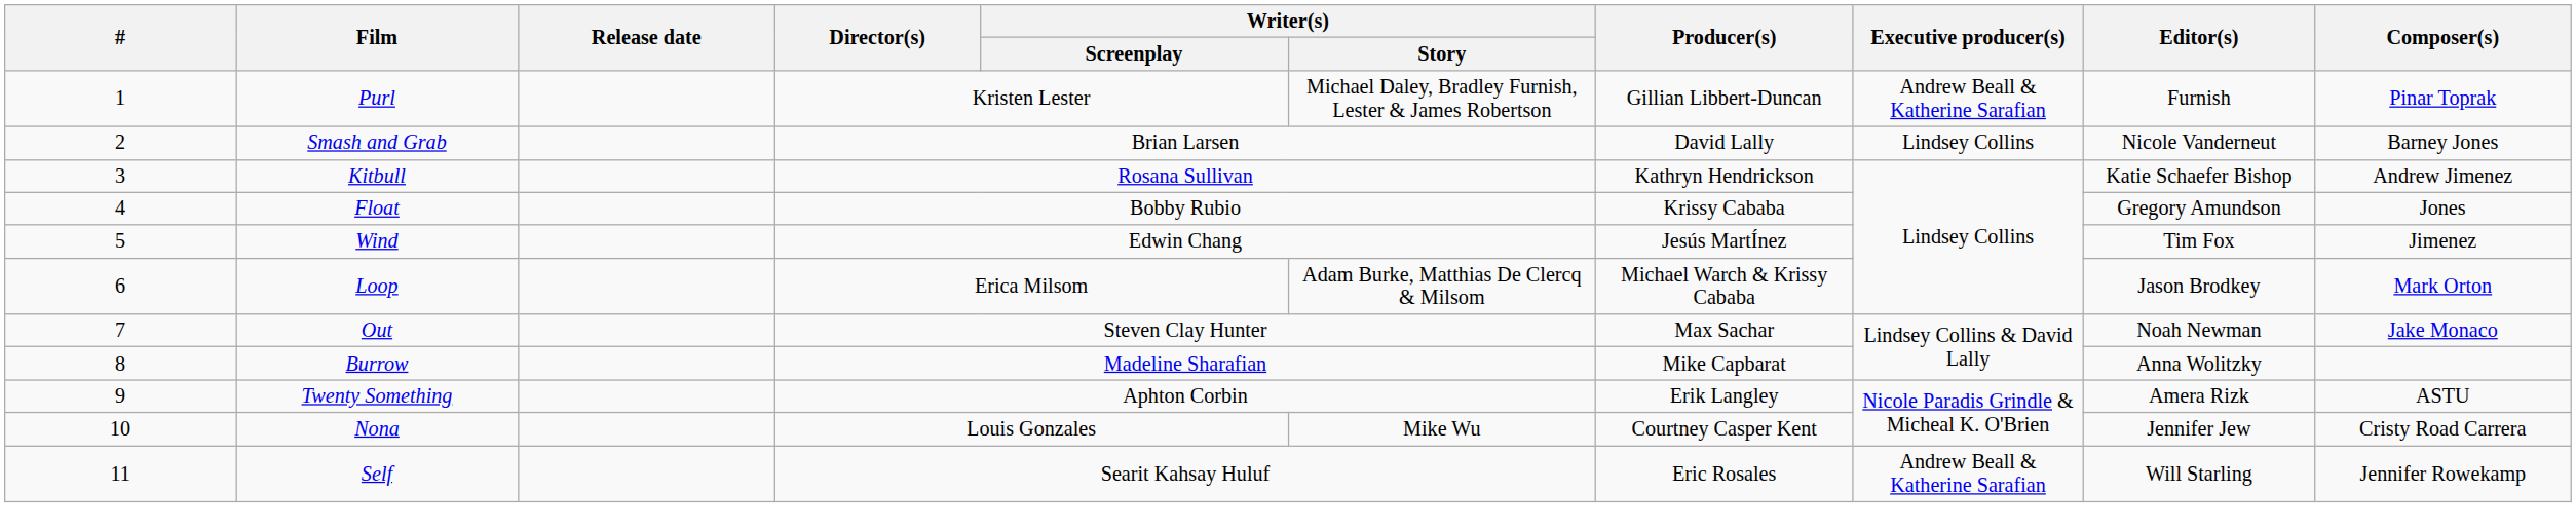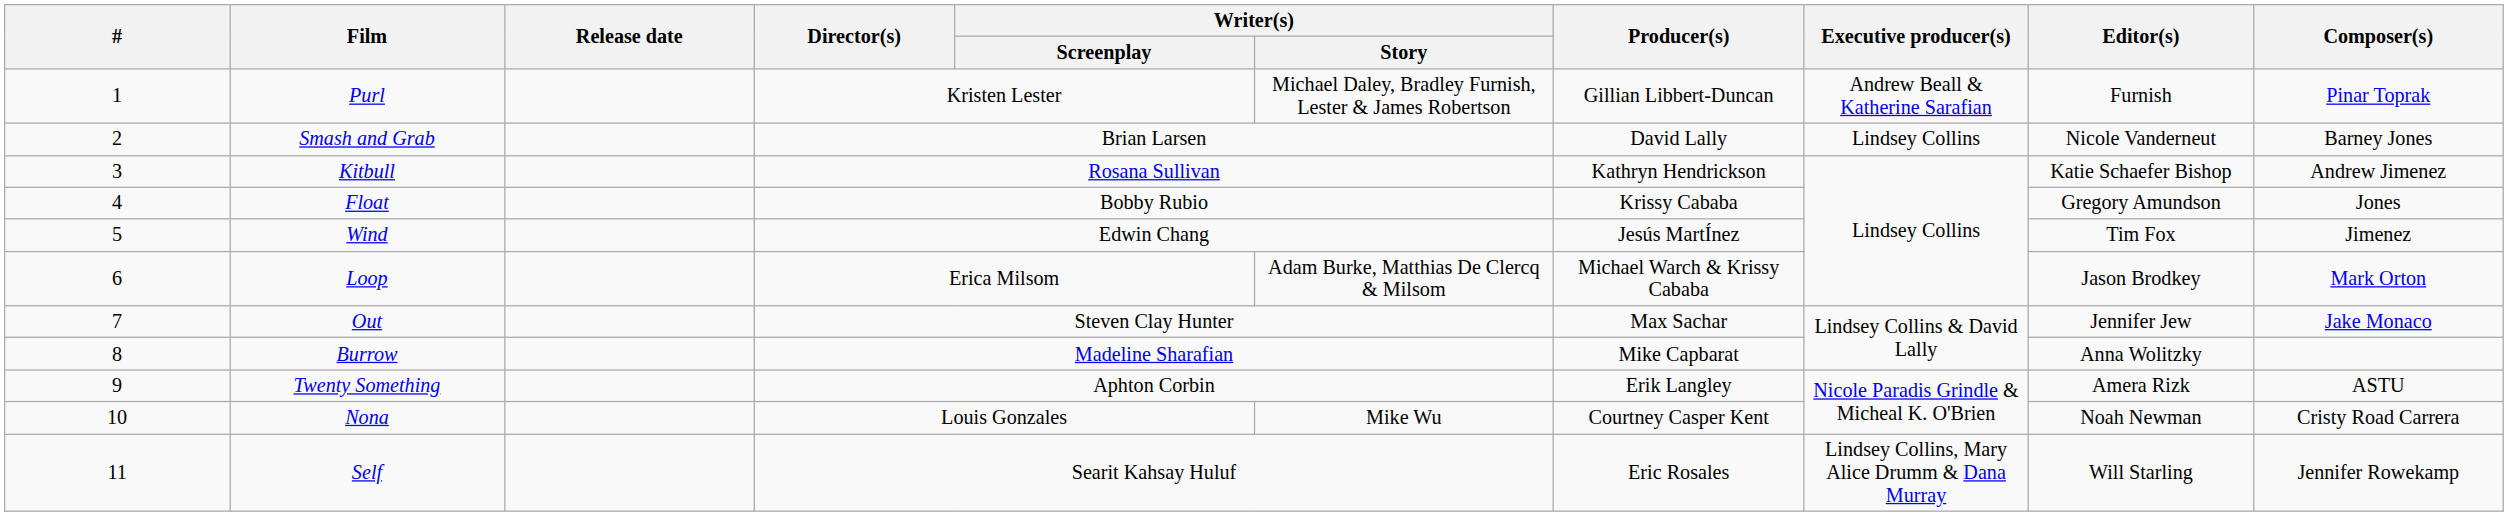Out | Editor(s): Noah Newman -> Jennifer Jew
Nona | Editor(s): Jennifer Jew -> Noah Newman
Self | Executive producer(s): Andrew Beall & Katherine Sarafian -> Lindsey Collins, Mary Alice Drumm & Dana Murray
